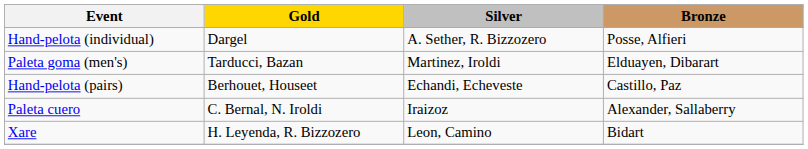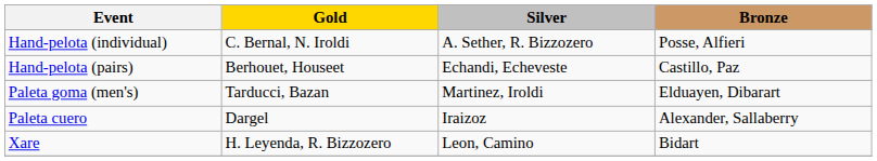Hand-pelota (individual) | Gold: Dargel -> C. Bernal, N. Iroldi
rows swapped: Hand-pelota (pairs) <-> Paleta goma (men's)
Paleta cuero | Gold: C. Bernal, N. Iroldi -> Dargel
